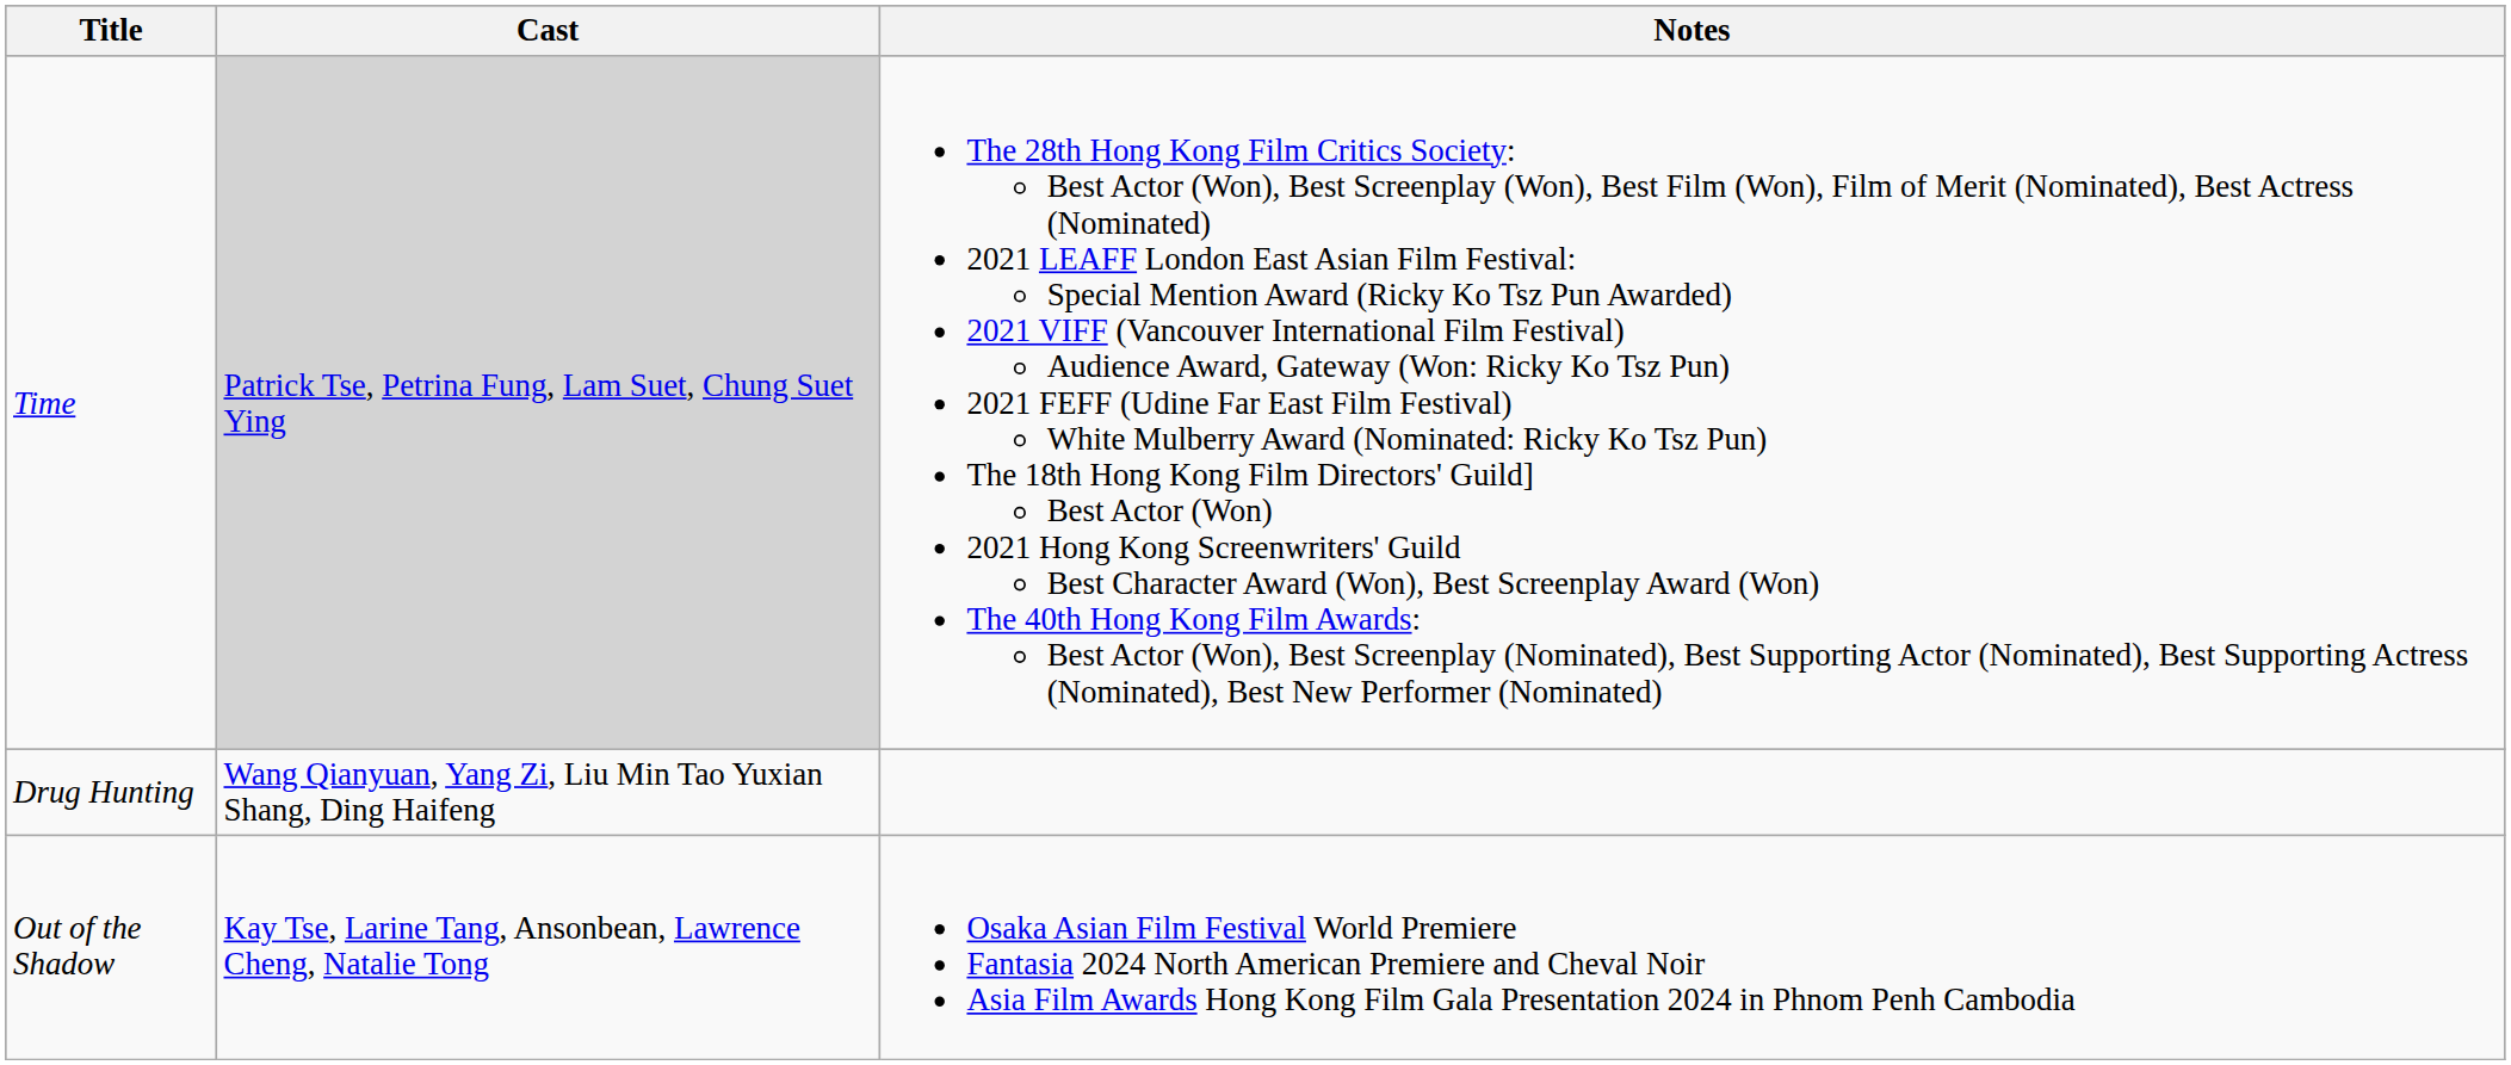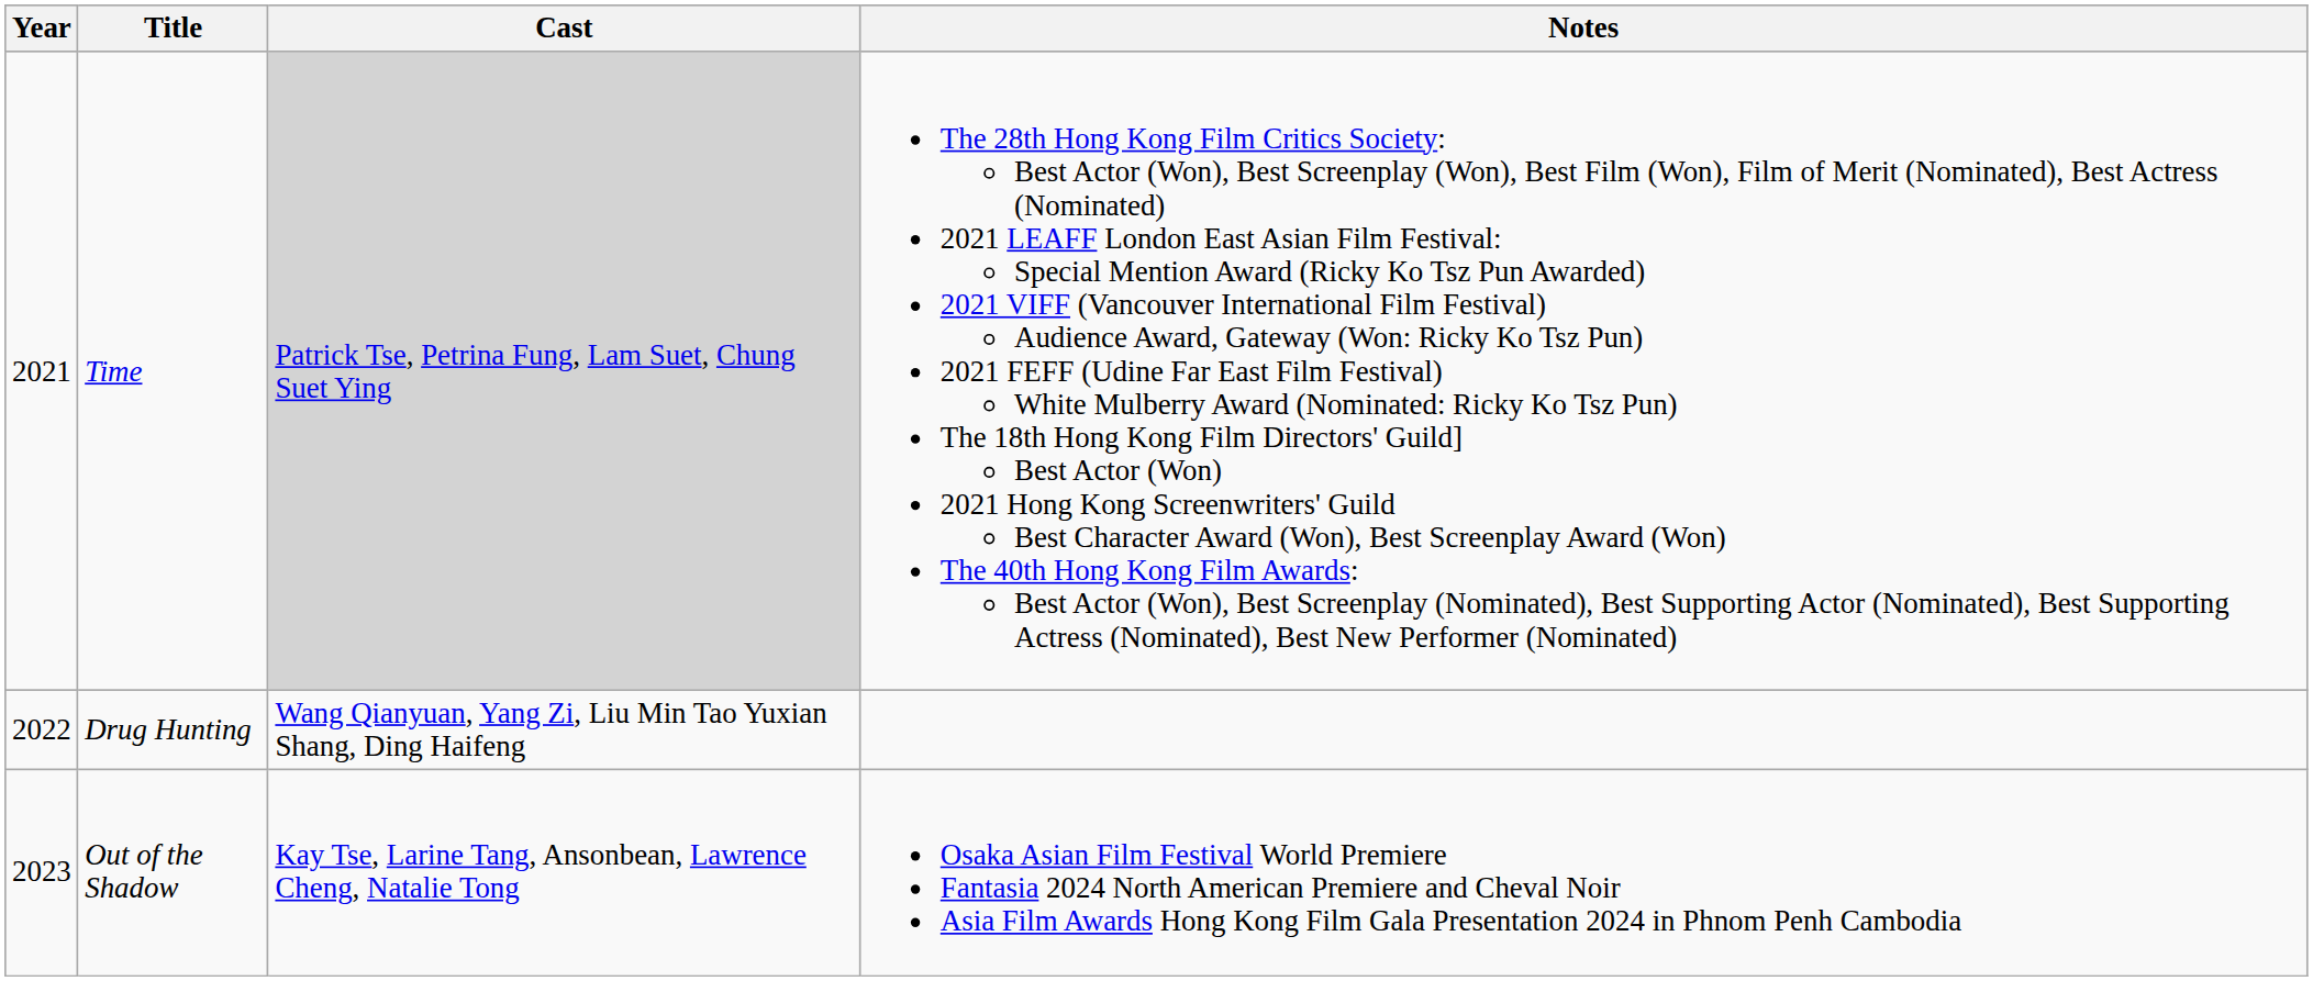+ column: Year | 2021 | 2022 | 2023
